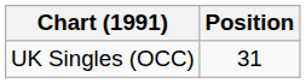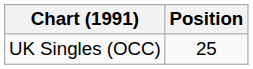UK Singles (OCC) | Position: 31 -> 25
